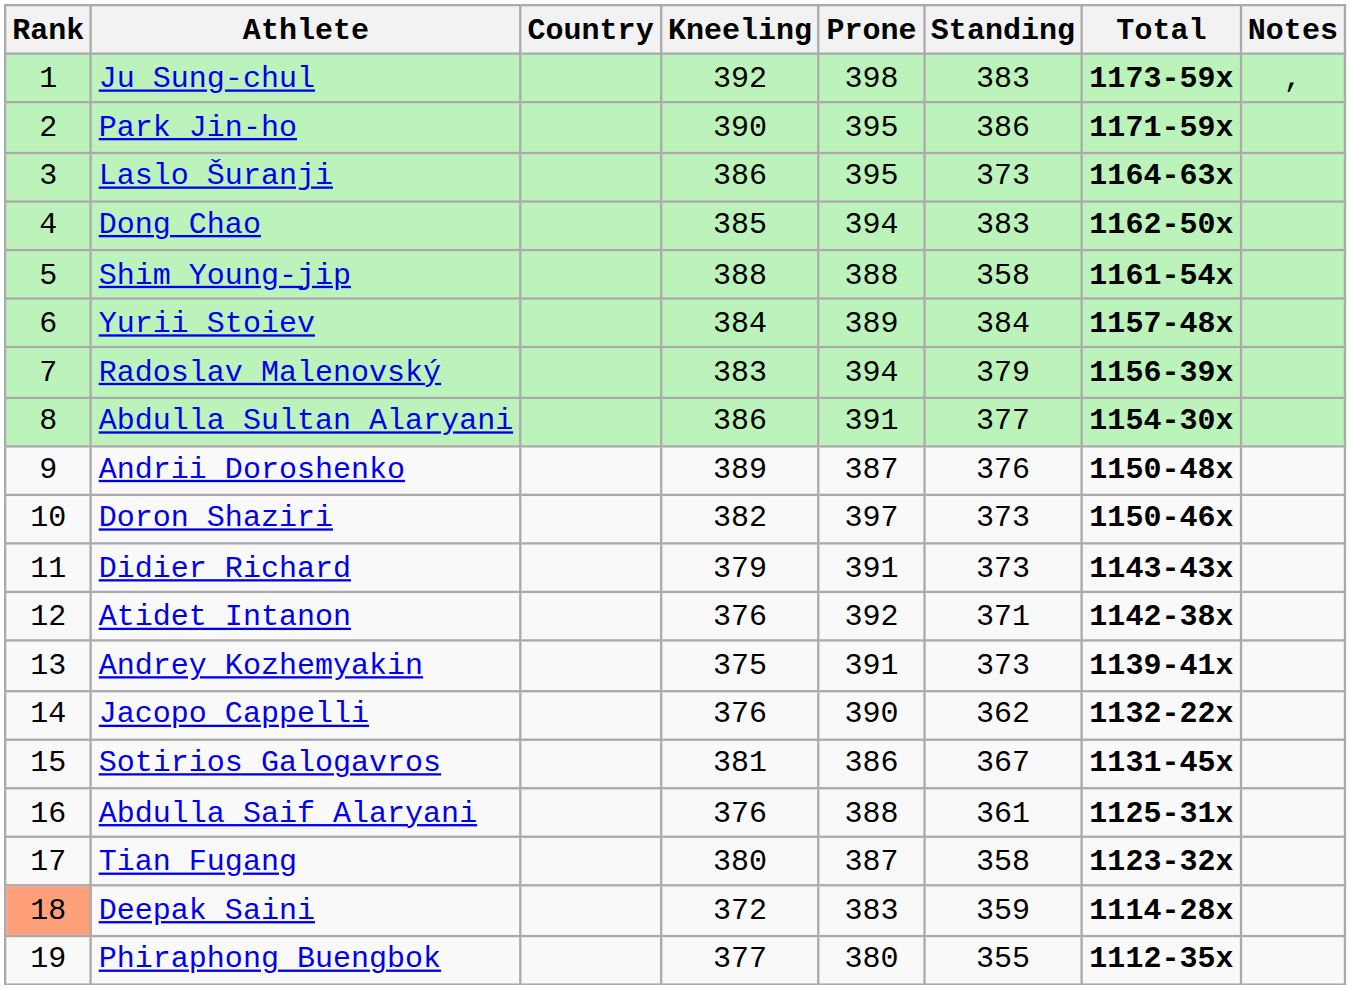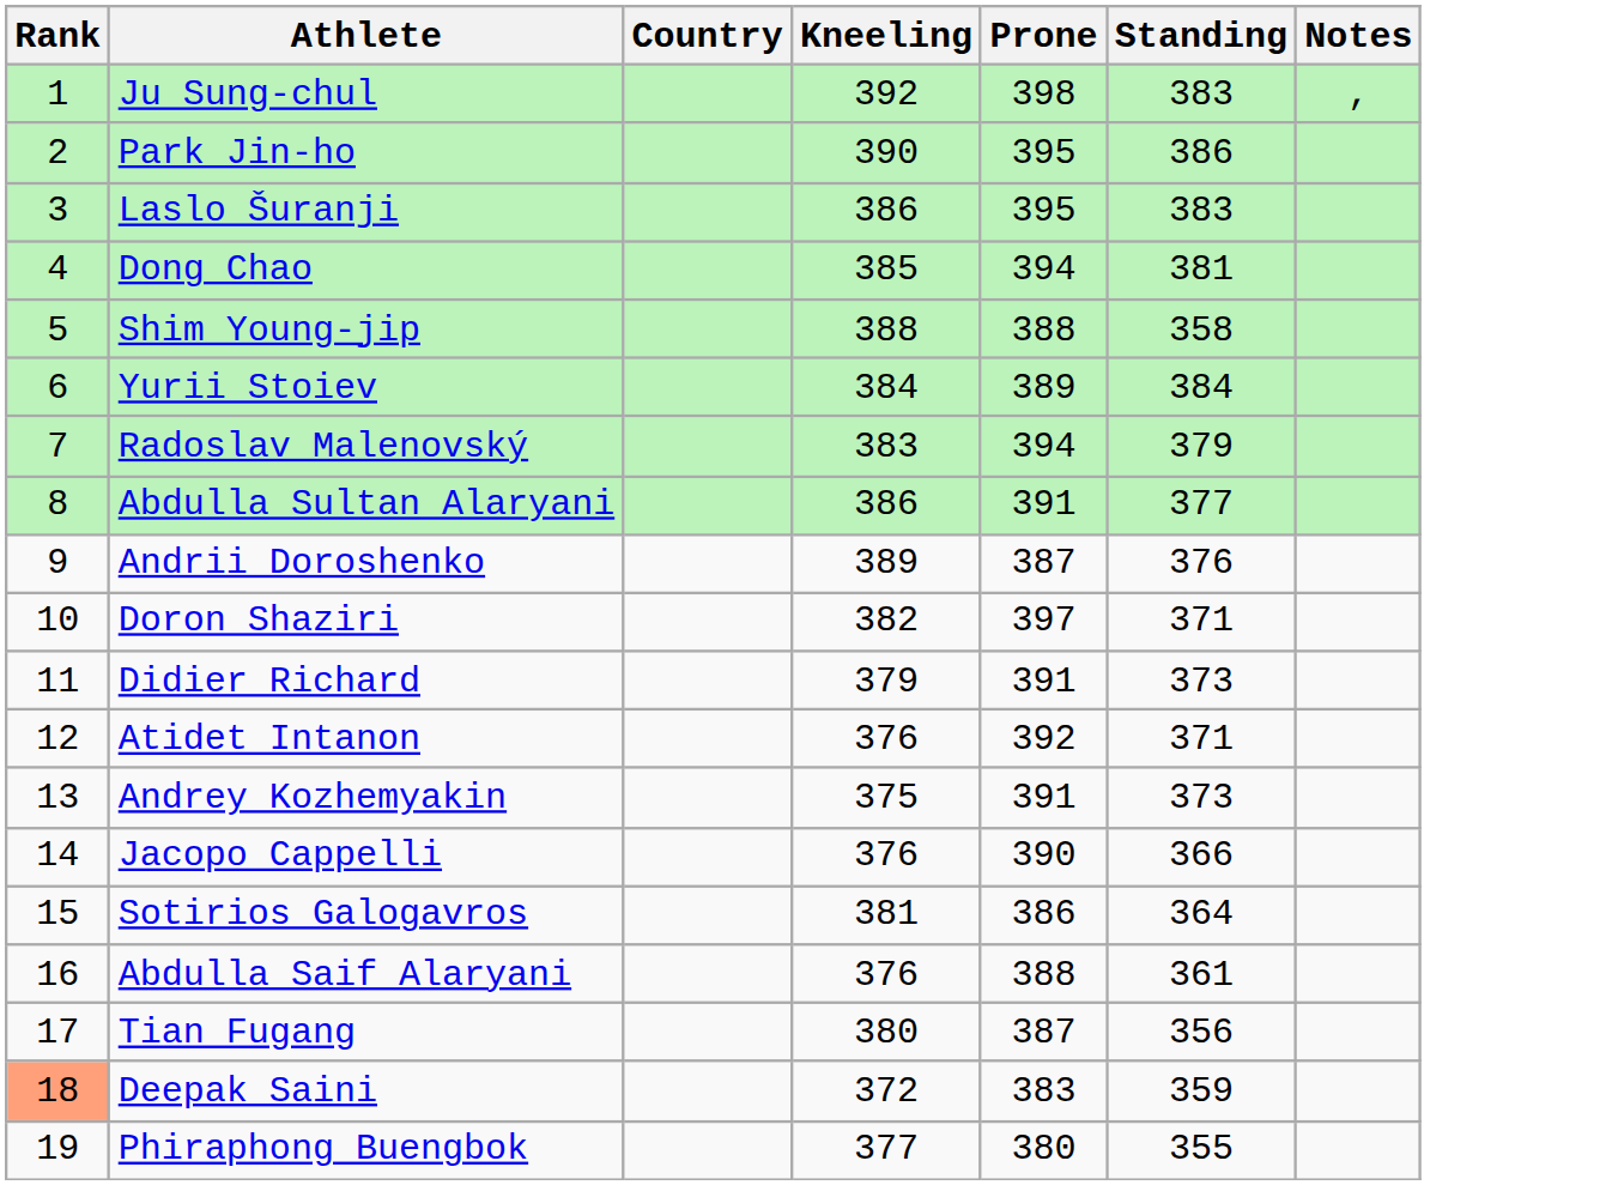- column: Total | 1173-59x | 1171-59x | 1164-63x | 1162-50x | 1161-54x | 1157-48x | 1156-39x | 1154-30x | 1150-48x | 1150-46x | 1143-43x | 1142-38x | 1139-41x | 1132-22x | 1131-45x | 1125-31x | 1123-32x | 1114-28x | 1112-35x
Laslo Šuranji | Standing: 373 -> 383
Dong Chao | Standing: 383 -> 381
Doron Shaziri | Standing: 373 -> 371
Jacopo Cappelli | Standing: 362 -> 366
Sotirios Galogavros | Standing: 367 -> 364
Tian Fugang | Standing: 358 -> 356
